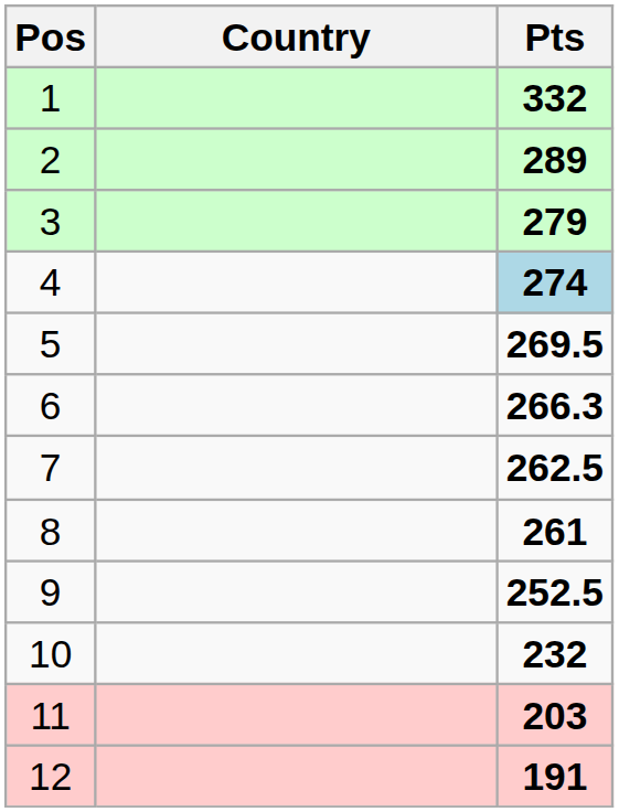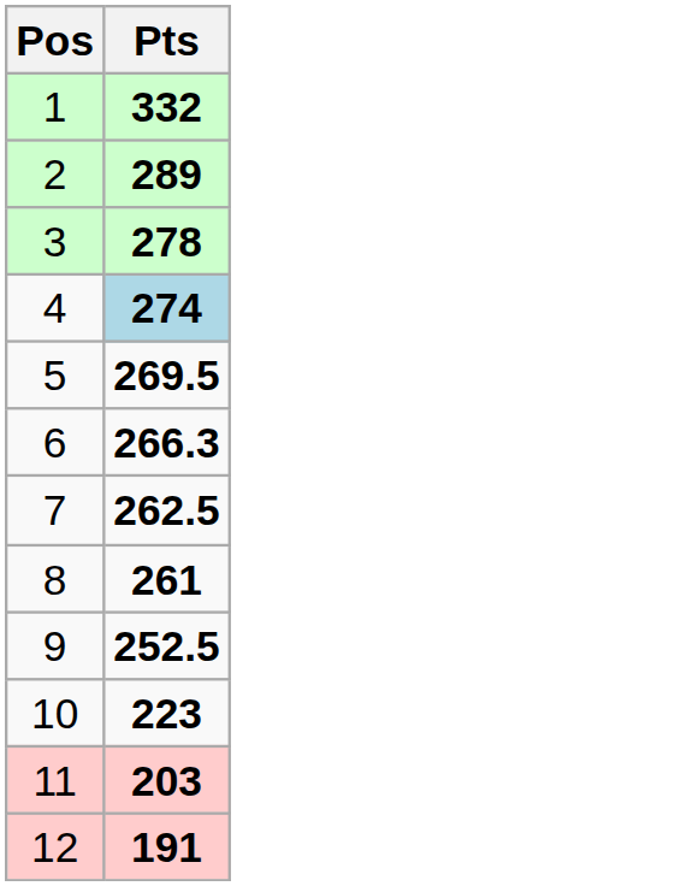- column: Country
3 | Pts: 279 -> 278
10 | Pts: 232 -> 223
